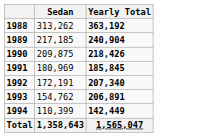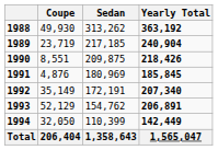+ column: Coupe | 49,930 | 23,719 | 8,551 | 4,876 | 35,149 | 52,129 | 32,050 | 206,404
